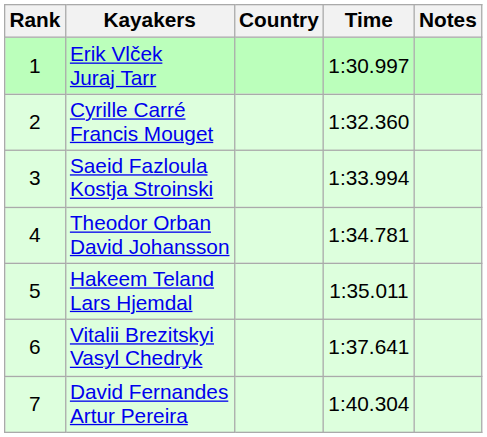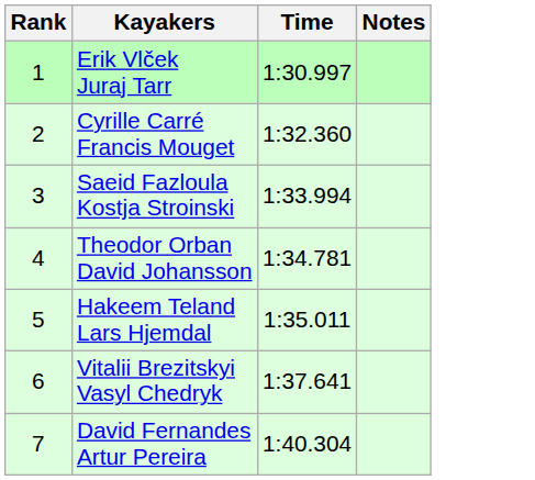- column: Country
